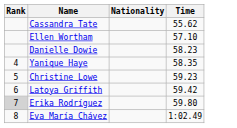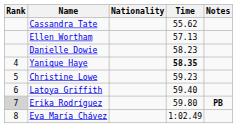+ column: Notes | PB
Ellen Wortham | Time: 57.10 -> 57.13
Yanique Haye | Time: normal -> bold
Latoya Griffith | Time: 59.42 -> 59.40
